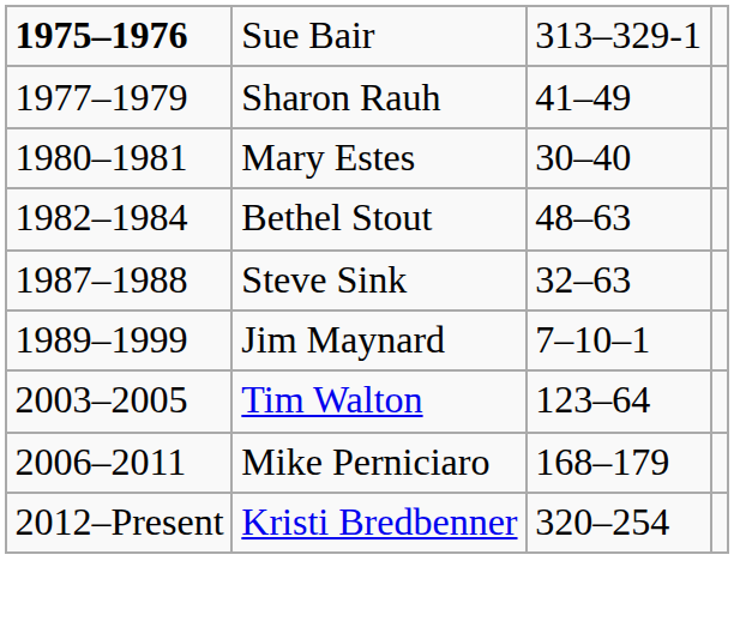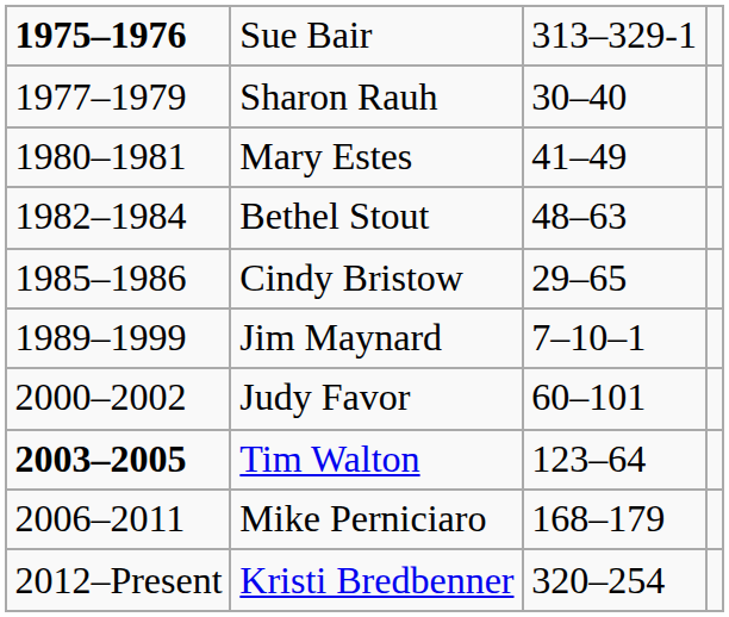Sharon Rauh | column 3: 41–49 -> 30–40
Mary Estes | column 3: 30–40 -> 41–49
+ row: 1985–1986 | Cindy Bristow | 29–65
- row: 1987–1988 | Steve Sink | 32–63
+ row: 2000–2002 | Judy Favor | 60–101
Tim Walton | column 1: normal -> bold
